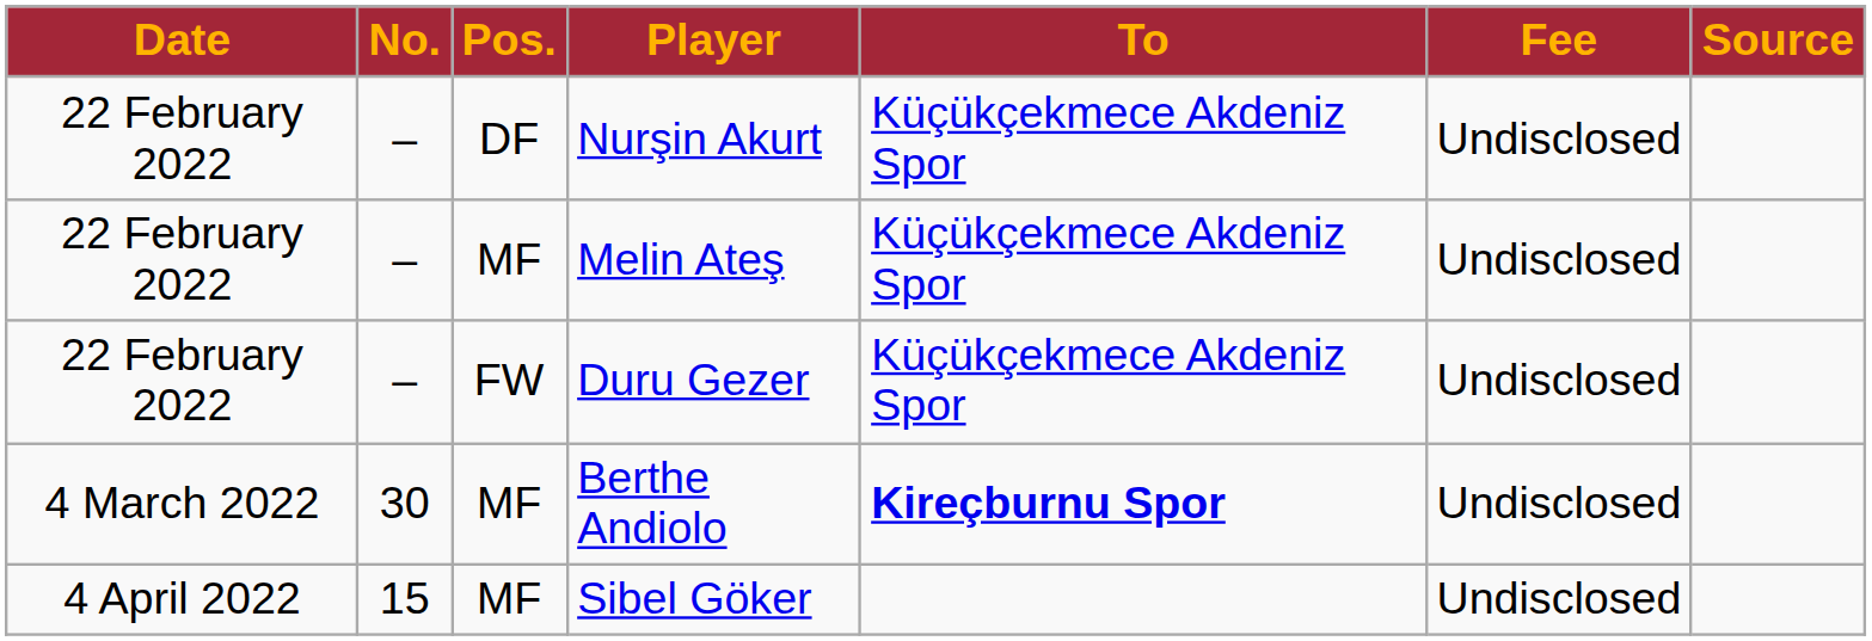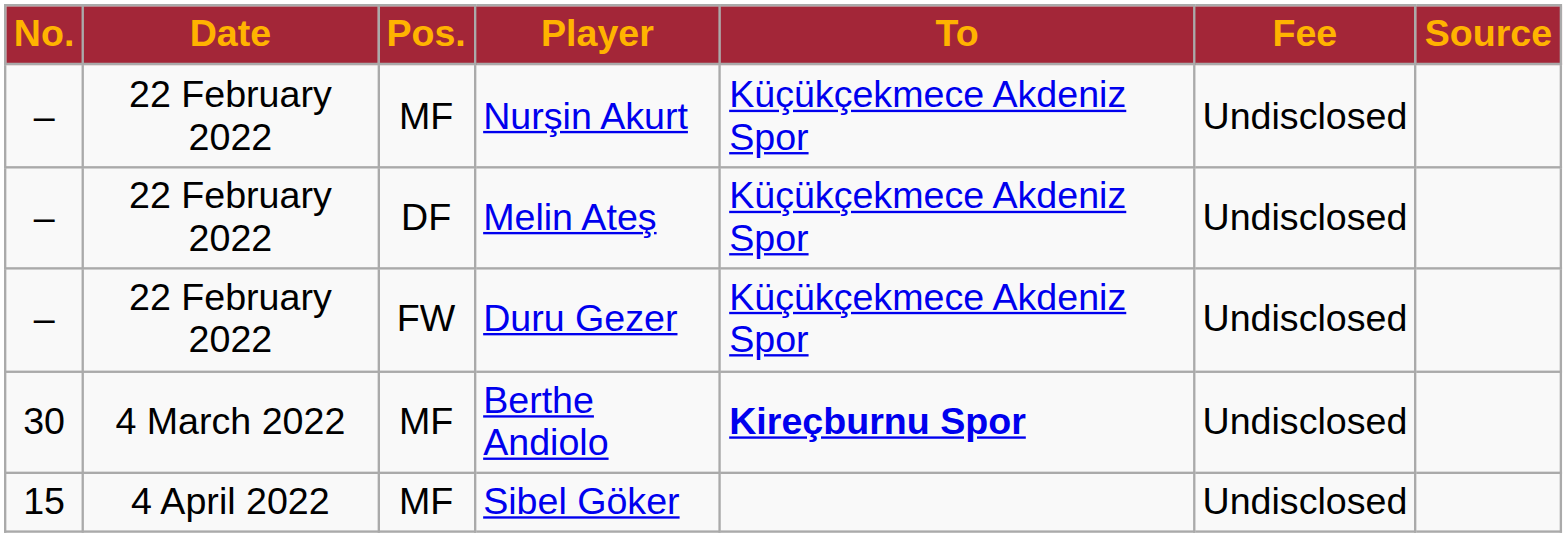columns swapped: Date <-> No.
Nurşin Akurt | Pos.: DF -> MF
Melin Ateş | Pos.: MF -> DF
